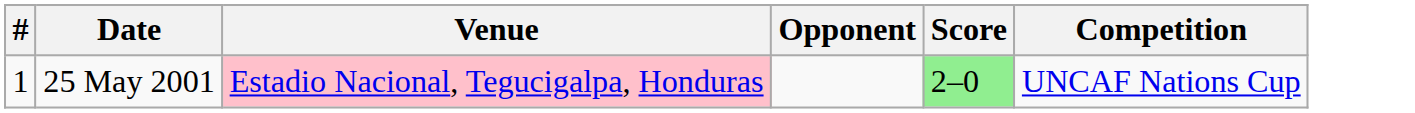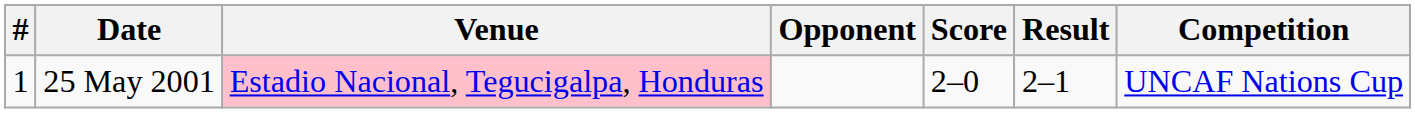+ column: Result | 2–1
25 May 2001 | Score: lightgreen background -> no background
